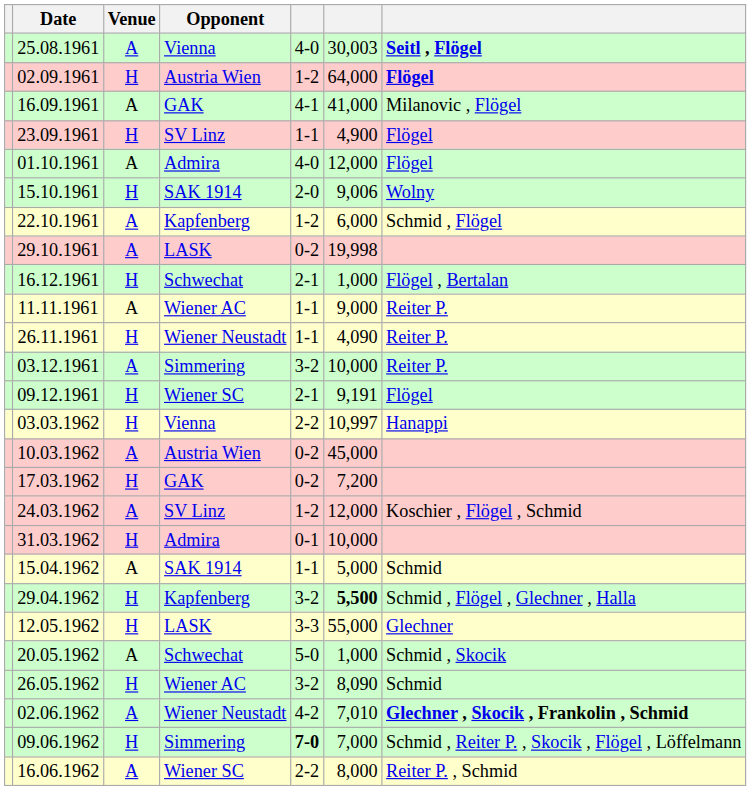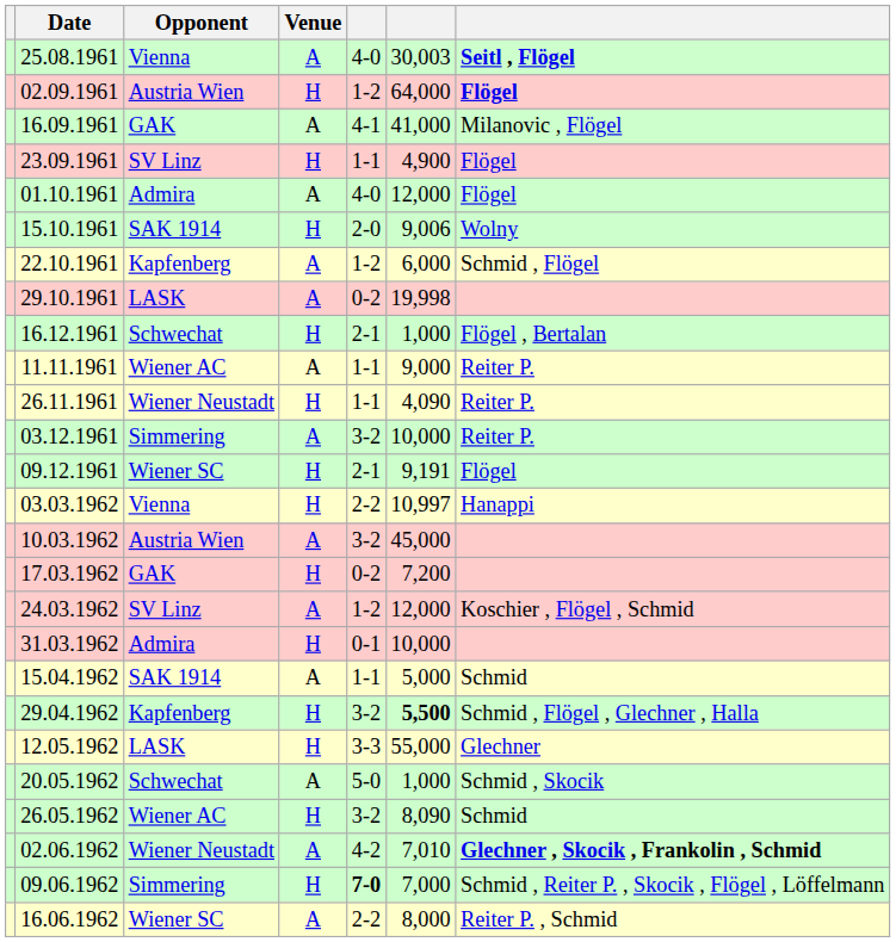columns swapped: Venue <-> Opponent
10.03.1962 | column 5: 0-2 -> 3-2
